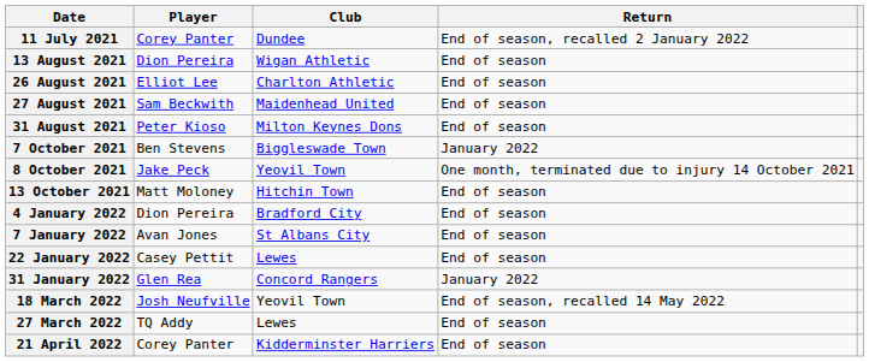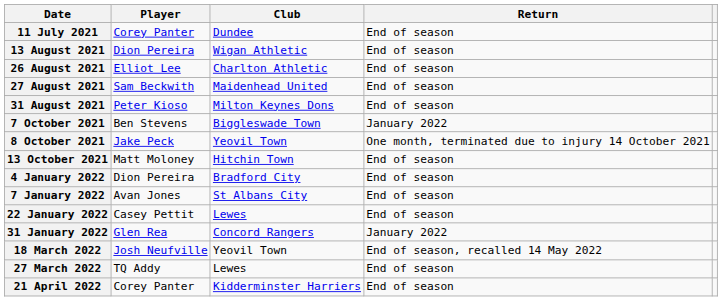11 July 2021 | Return: End of season, recalled 2 January 2022 -> End of season
